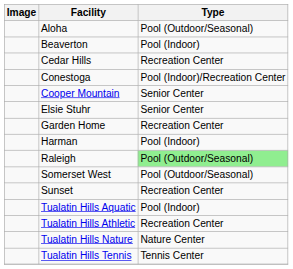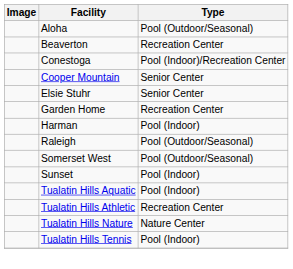Beaverton | Type: Pool (Indoor) -> Recreation Center
- row: Cedar Hills | Recreation Center
Raleigh | Type: lightgreen background -> no background
Sunset | Type: Recreation Center -> Pool (Indoor)
Tualatin Hills Tennis | Type: Tennis Center -> Pool (Indoor)
